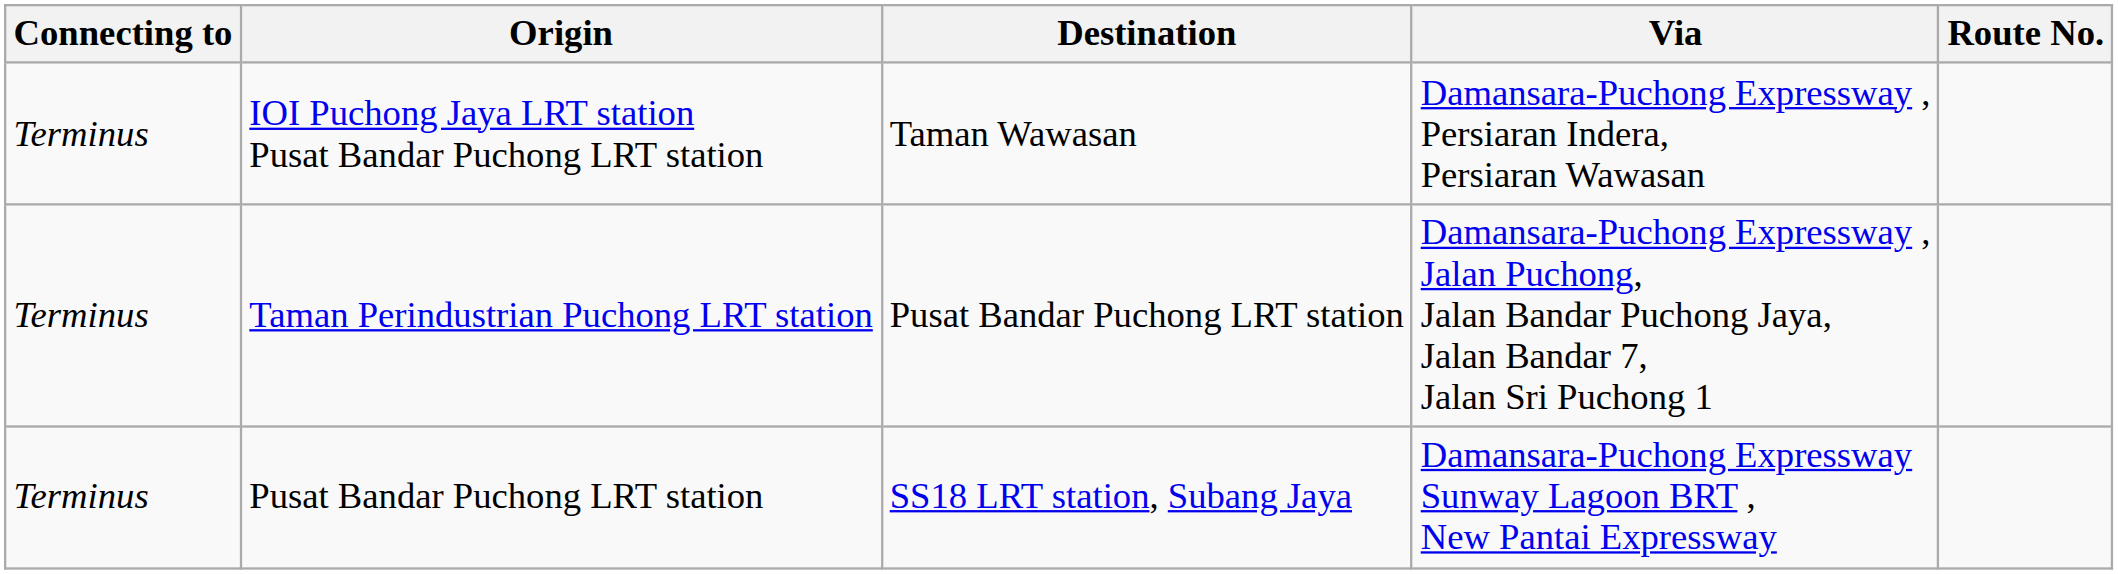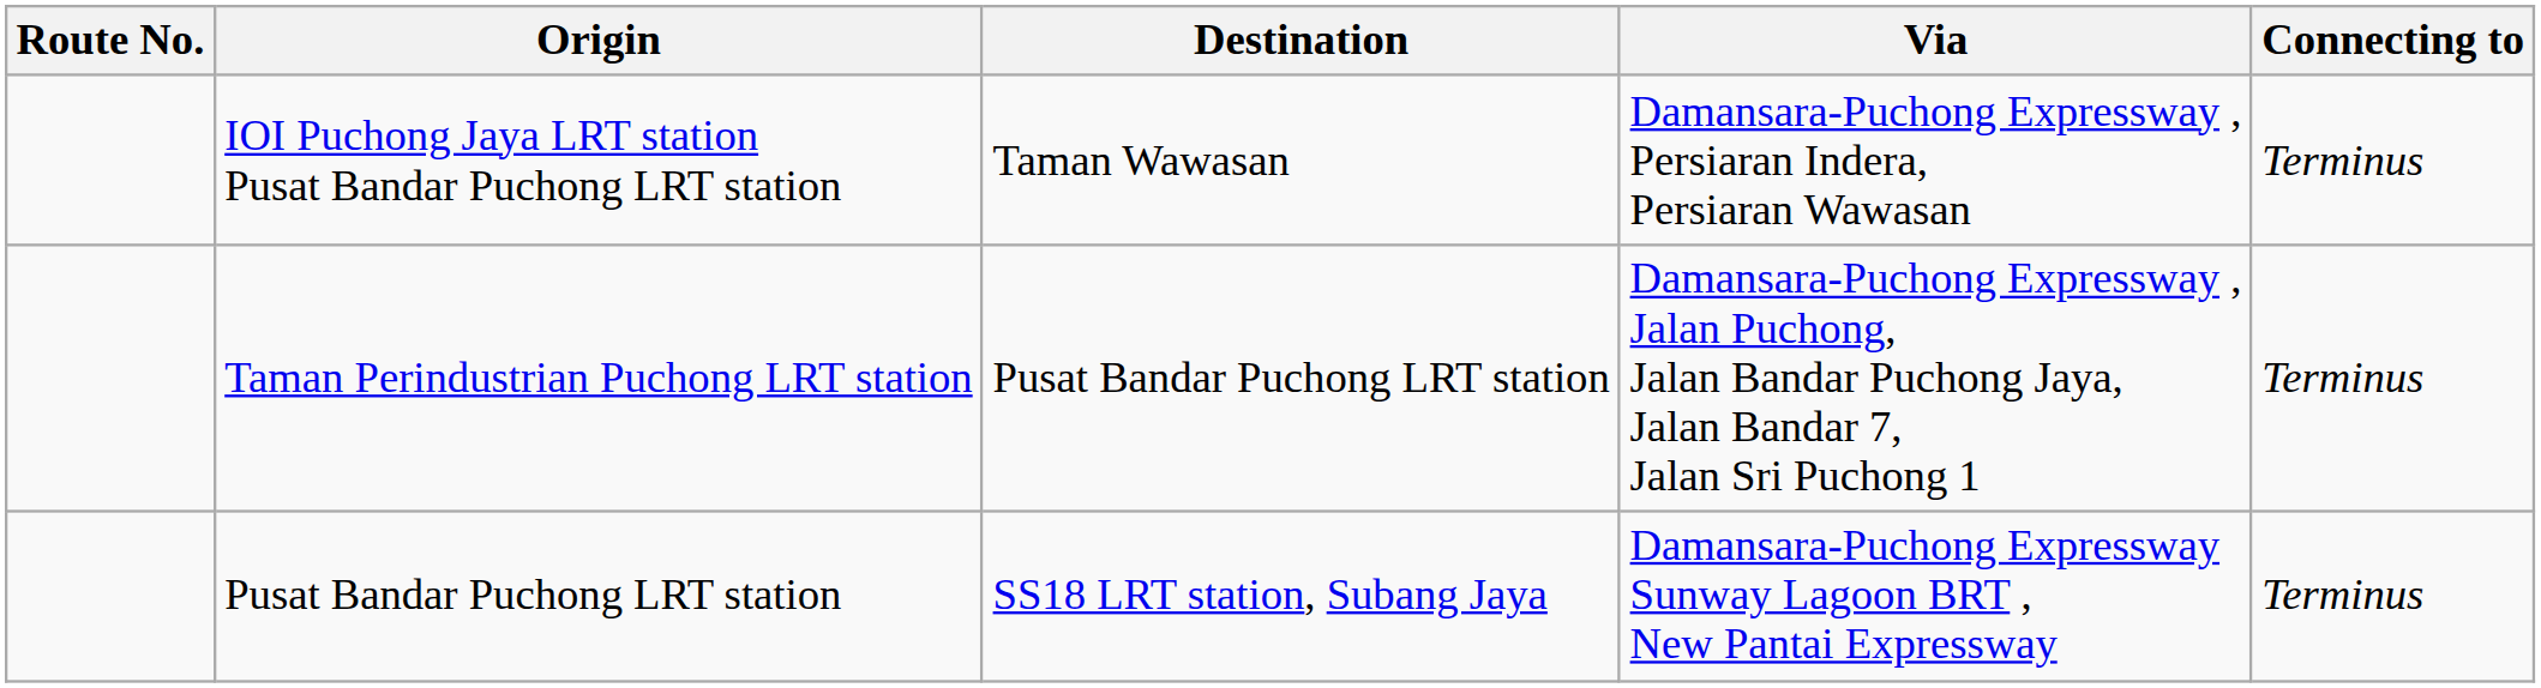columns swapped: Route No. <-> Connecting to
